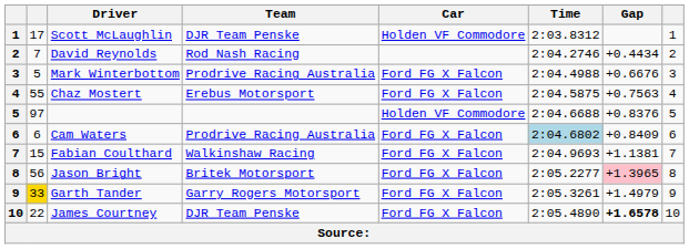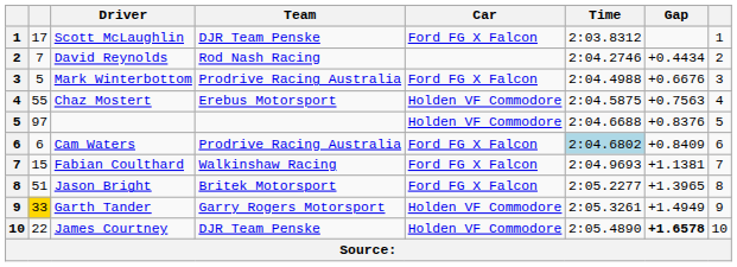Scott McLaughlin | Car: Holden VF Commodore -> Ford FG X Falcon
Chaz Mostert | Car: Ford FG X Falcon -> Holden VF Commodore
Jason Bright | column 2: 56 -> 51
Jason Bright | Gap: pink background -> no background
Garth Tander | Car: Ford FG X Falcon -> Holden VF Commodore
Garth Tander | Gap: +1.4979 -> +1.4949
James Courtney | Car: Ford FG X Falcon -> Holden VF Commodore
